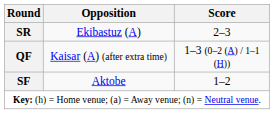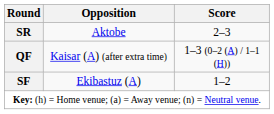SR | Opposition: Ekibastuz (A) -> Aktobe
SF | Opposition: Aktobe -> Ekibastuz (A)
